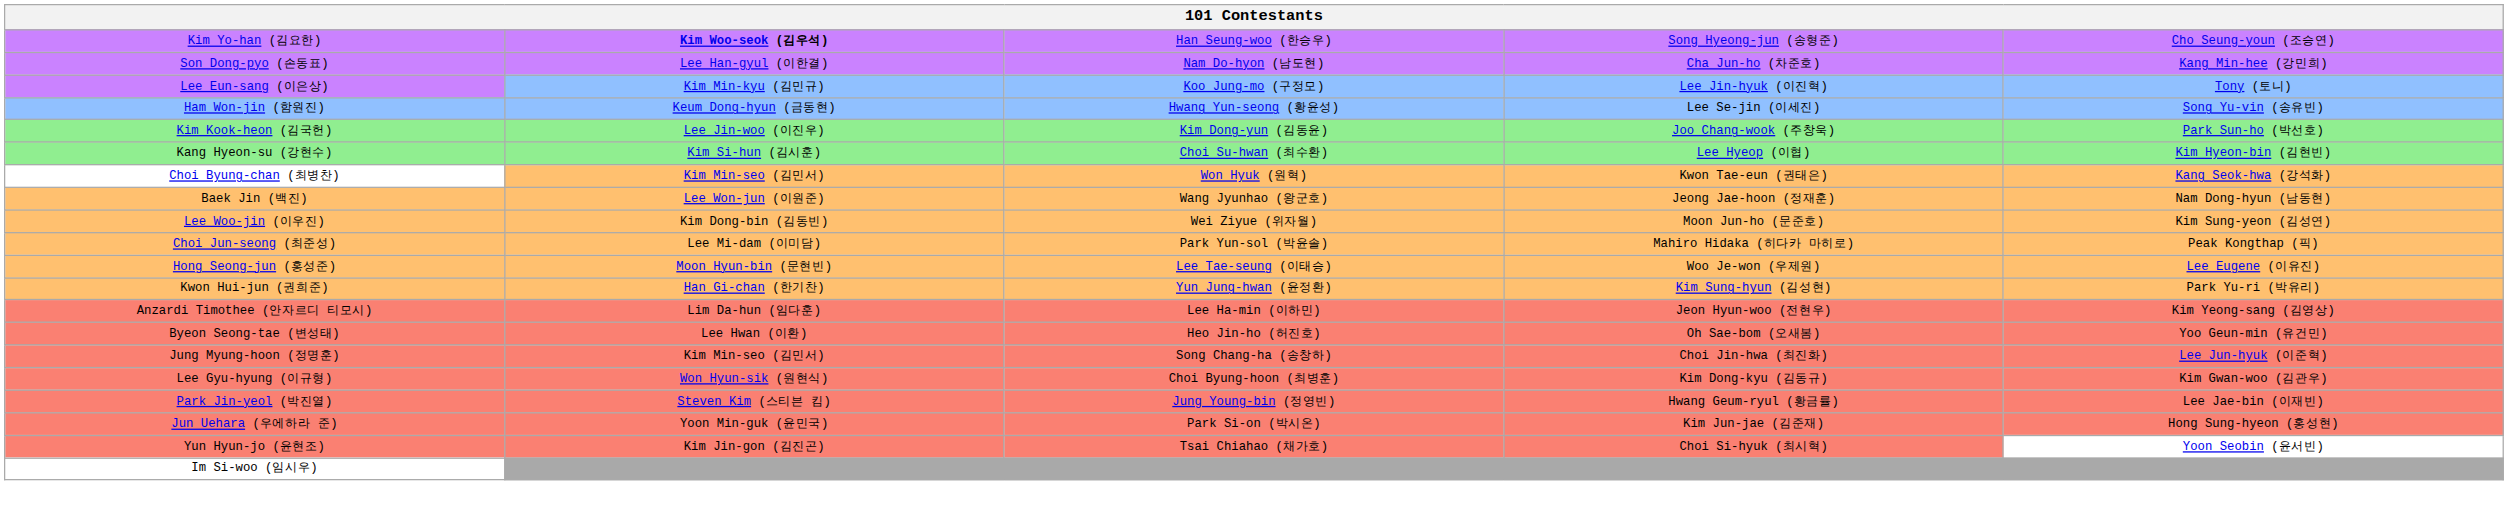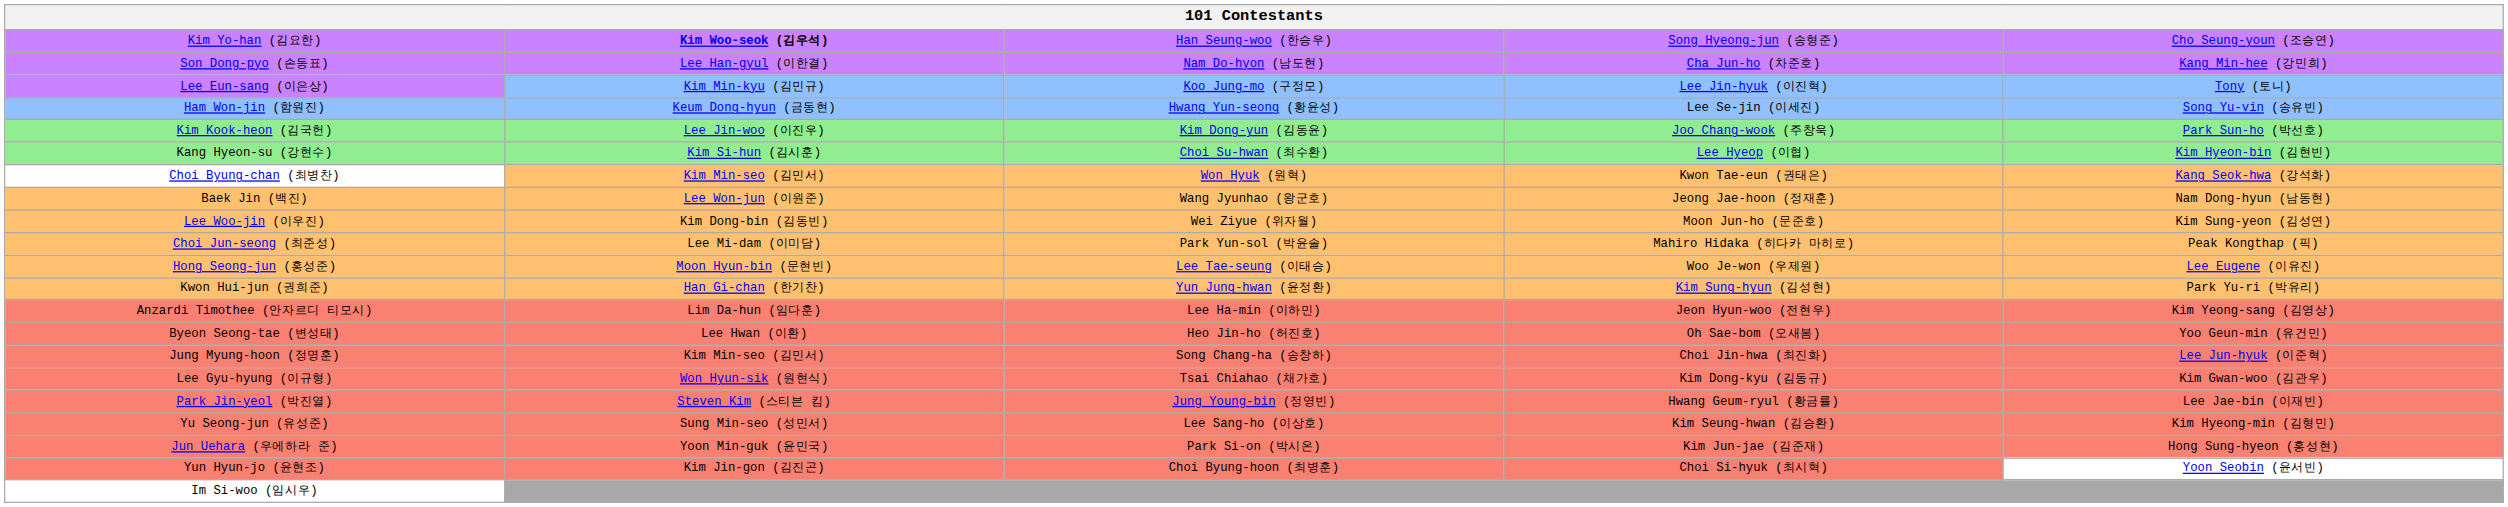Lee Gyu-hyung (이규형) | column 3: Choi Byung-hoon (최병훈) -> Tsai Chiahao (채가호)
+ row: Yu Seong-jun (유성준) | Sung Min-seo (성민서) | Lee Sang-ho (이상호) | Kim Seung-hwan (김승환) | Kim Hyeong-min (김형민)
Yun Hyun-jo (윤현조) | column 3: Tsai Chiahao (채가호) -> Choi Byung-hoon (최병훈)
